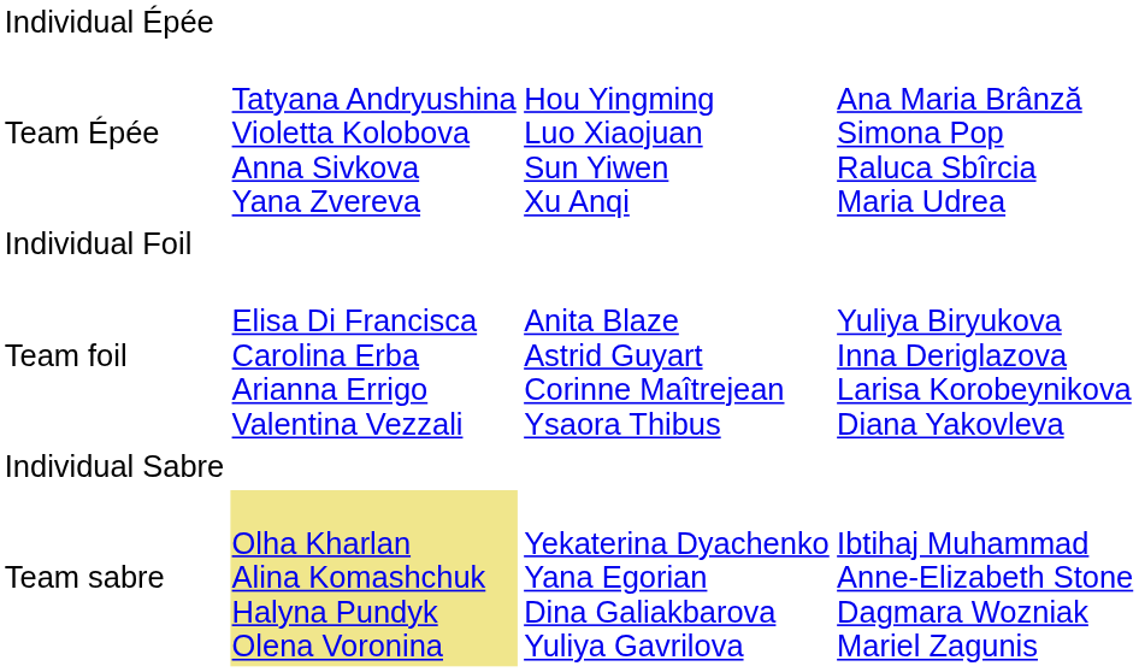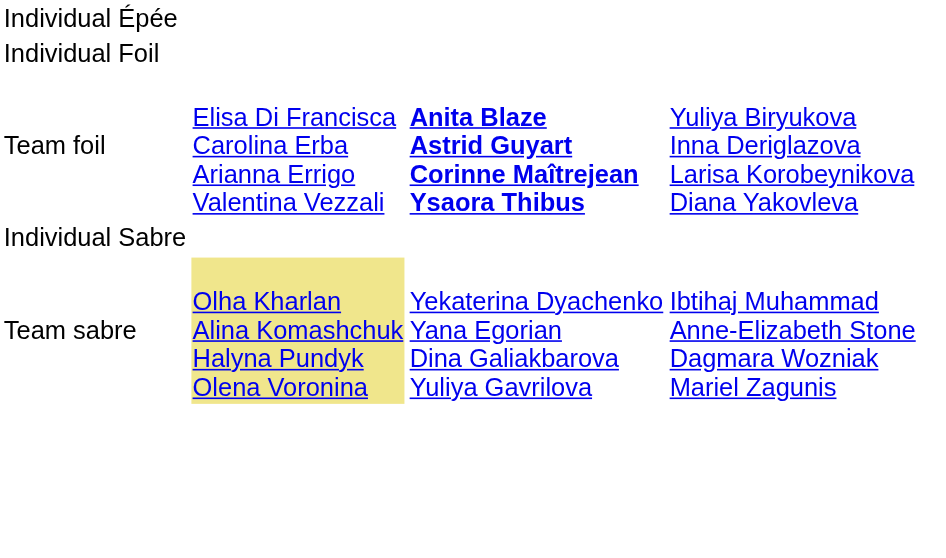- row: Team Épée | Tatyana Andryushina Violetta Kolobova Anna Sivkova Yana Zvereva | Hou Yingming Luo Xiaojuan Sun Yiwen Xu Anqi | Ana Maria Brânză Simona Pop Raluca Sbîrcia Maria Udrea
Team foil | column 3: normal -> bold
